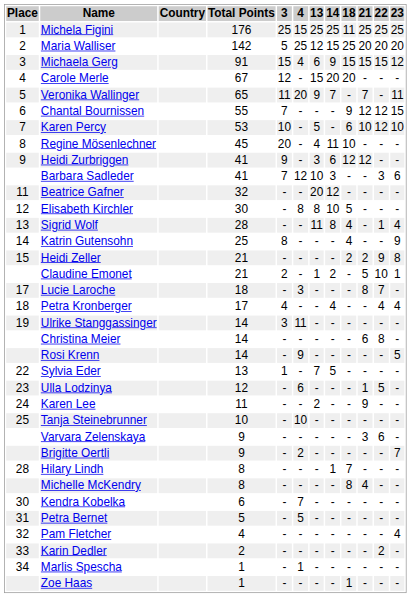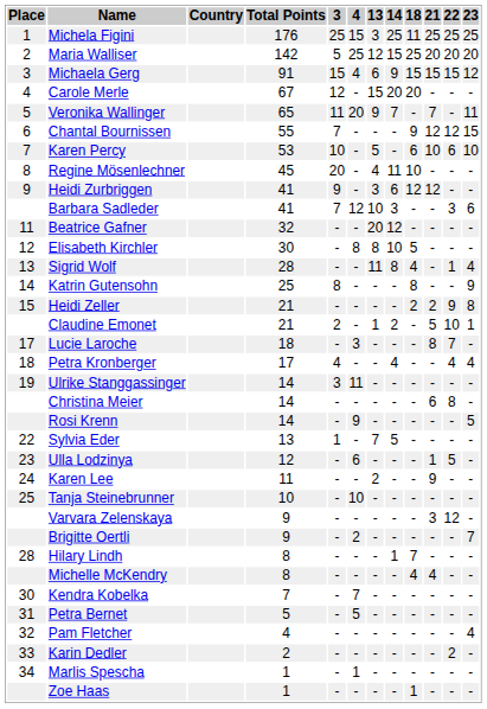Michela Figini | 13: 25 -> 3
Karen Percy | 22: 12 -> 6
Katrin Gutensohn | 18: 4 -> 8
Varvara Zelenskaya | 22: 6 -> 12
Michelle McKendry | 18: 8 -> 4
Kendra Kobelka | Total Points: 6 -> 7
